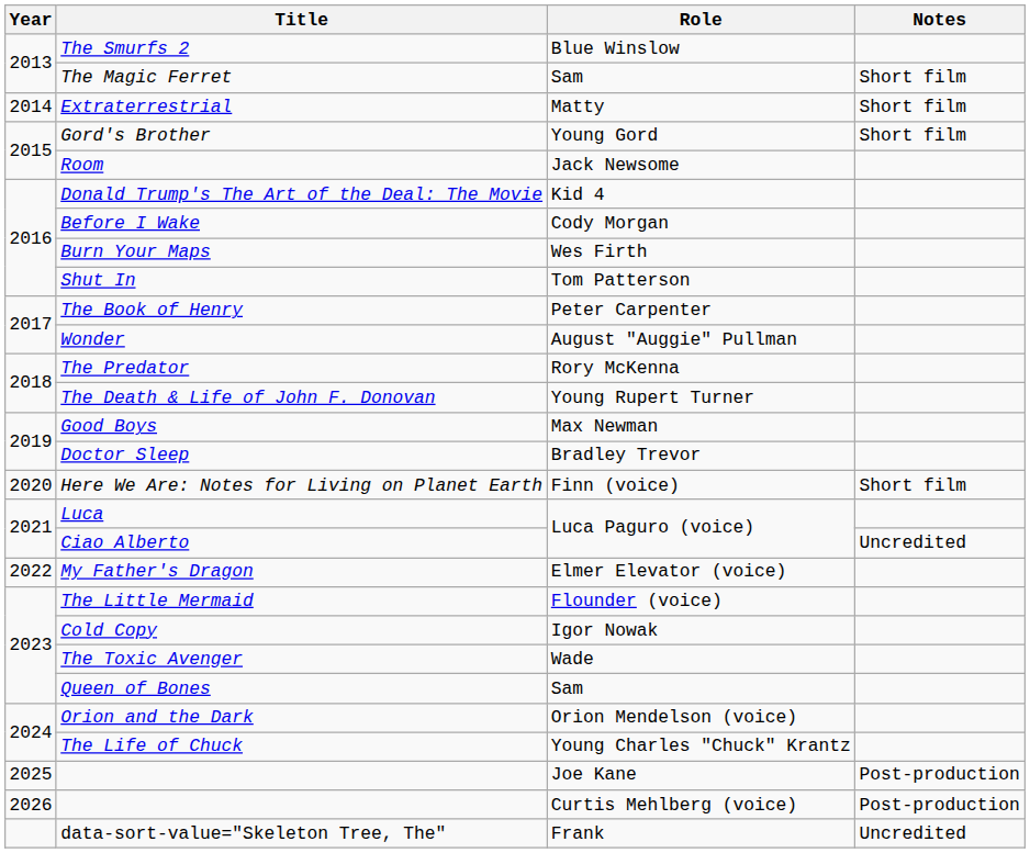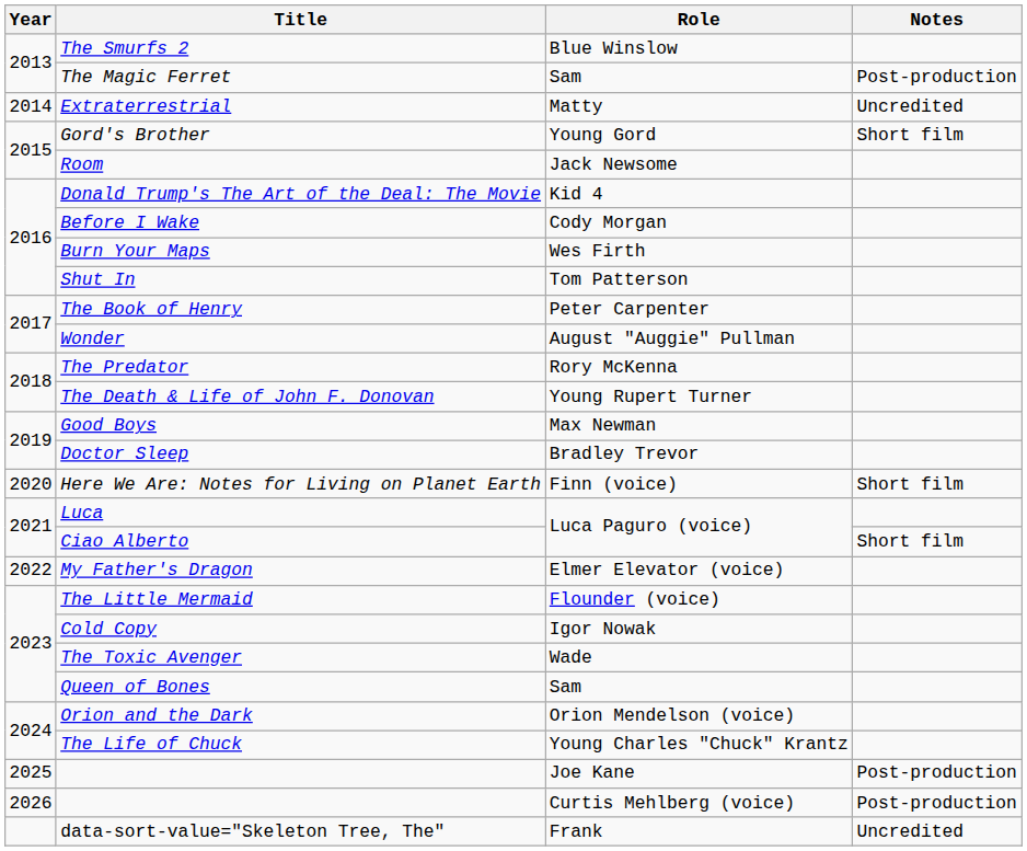The Magic Ferret | Notes: Short film -> Post-production
Extraterrestrial | Notes: Short film -> Uncredited
Ciao Alberto | Notes: Uncredited -> Short film
